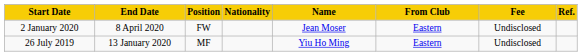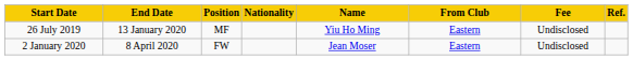rows swapped: 26 July 2019 <-> 2 January 2020
